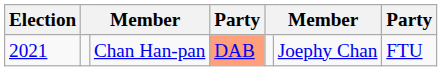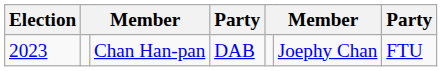Chan Han-pan | Election: 2021 -> 2023
Chan Han-pan | column 4: lightsalmon background -> no background
